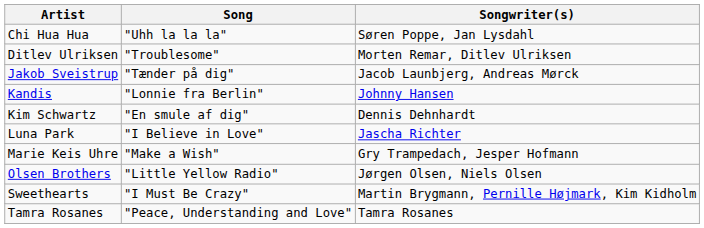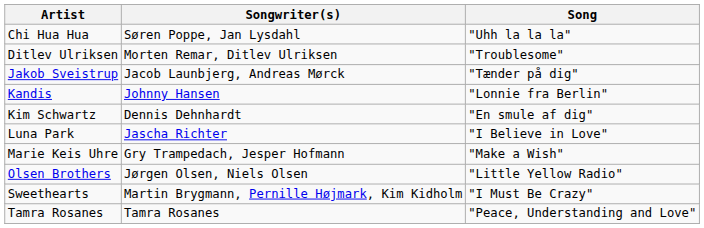columns swapped: Song <-> Songwriter(s)
